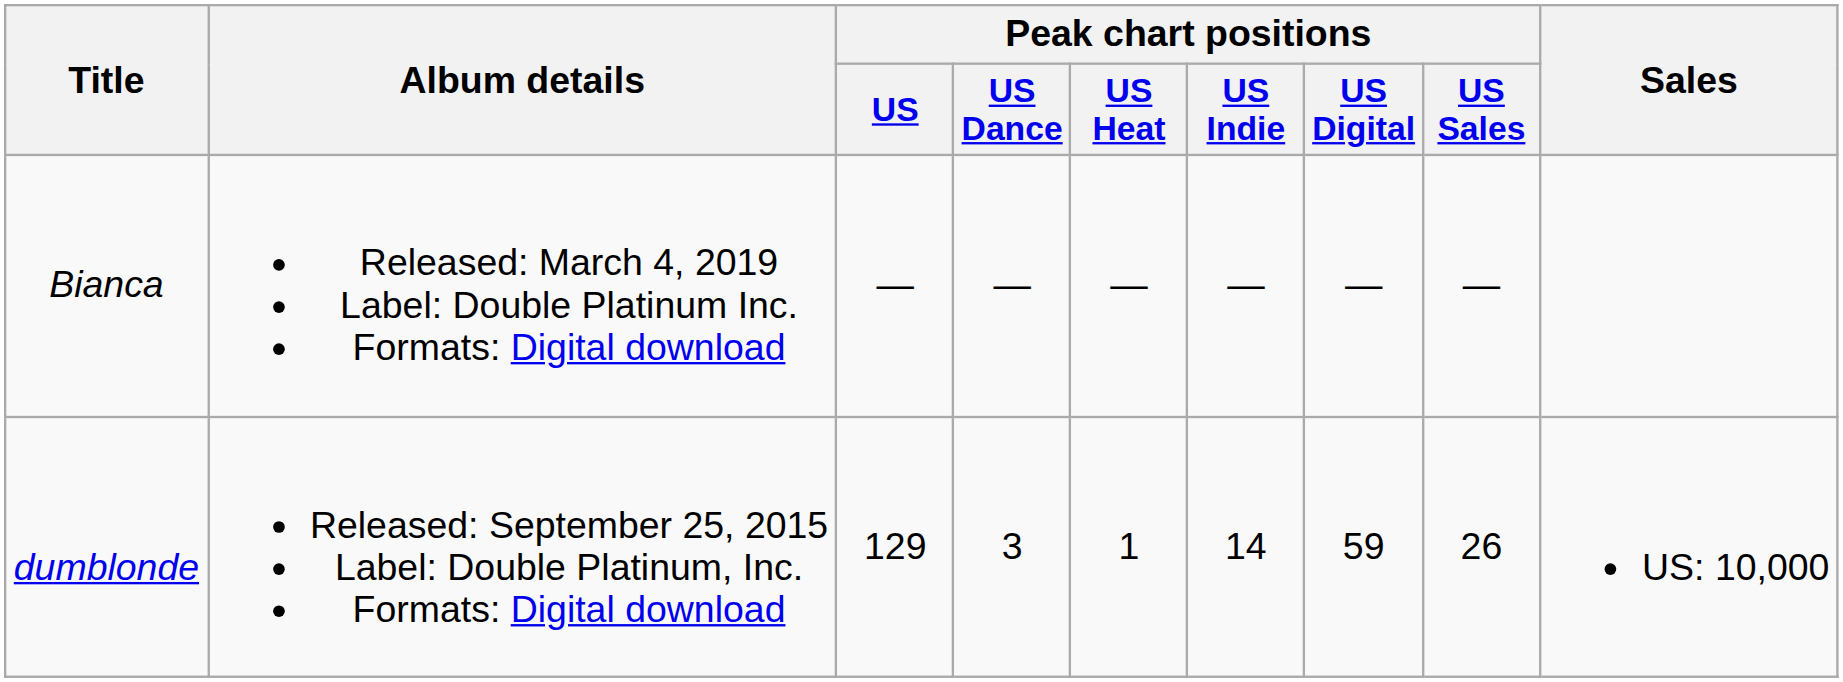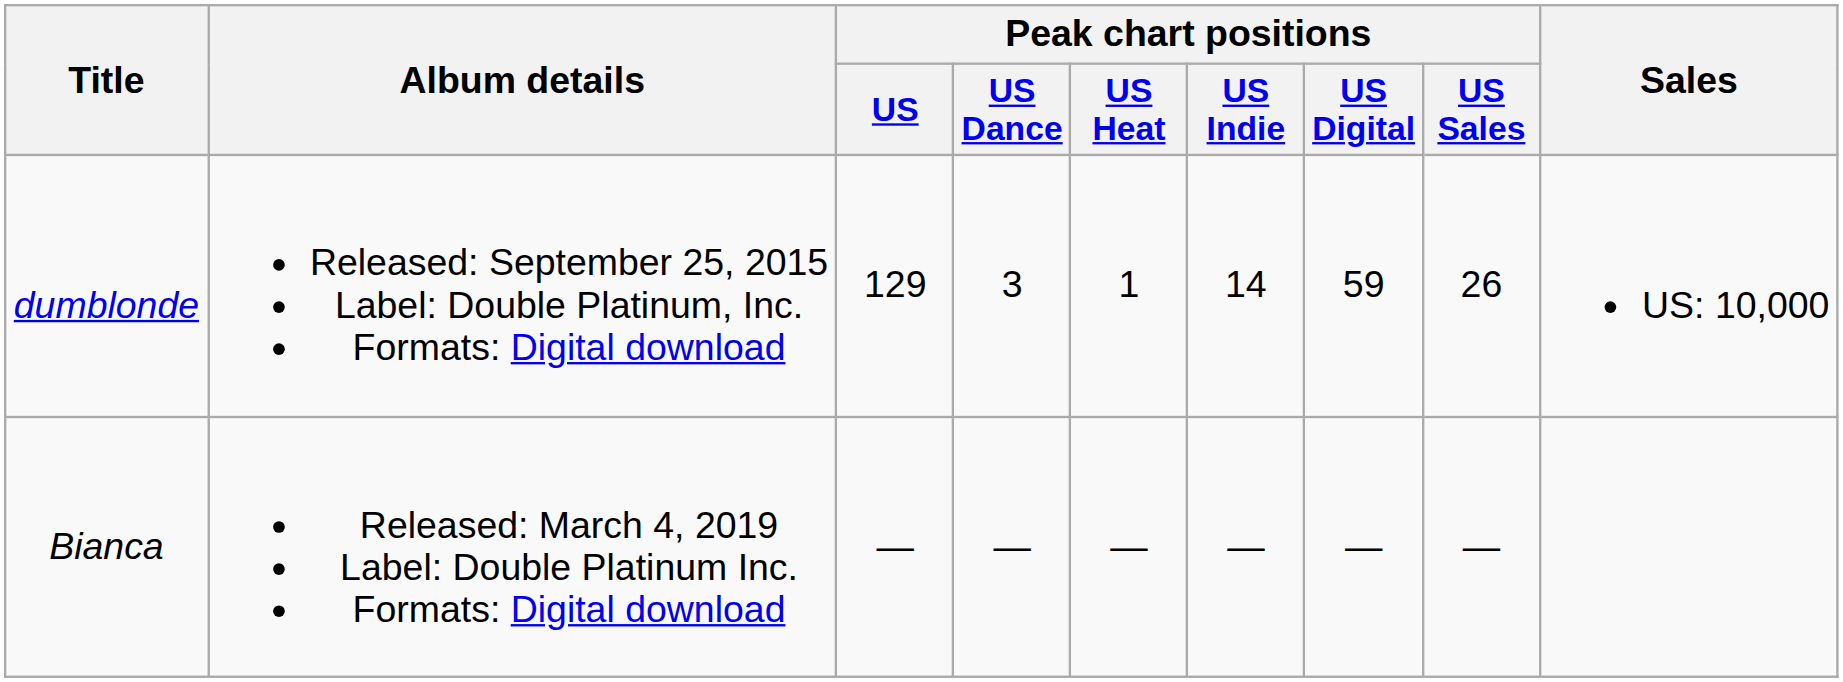rows swapped: dumblonde <-> Bianca
